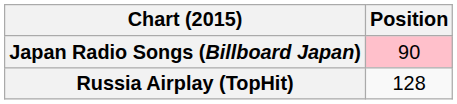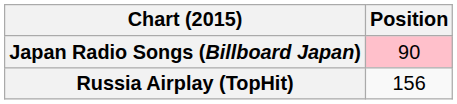Russia Airplay (TopHit) | Position: 128 -> 156
